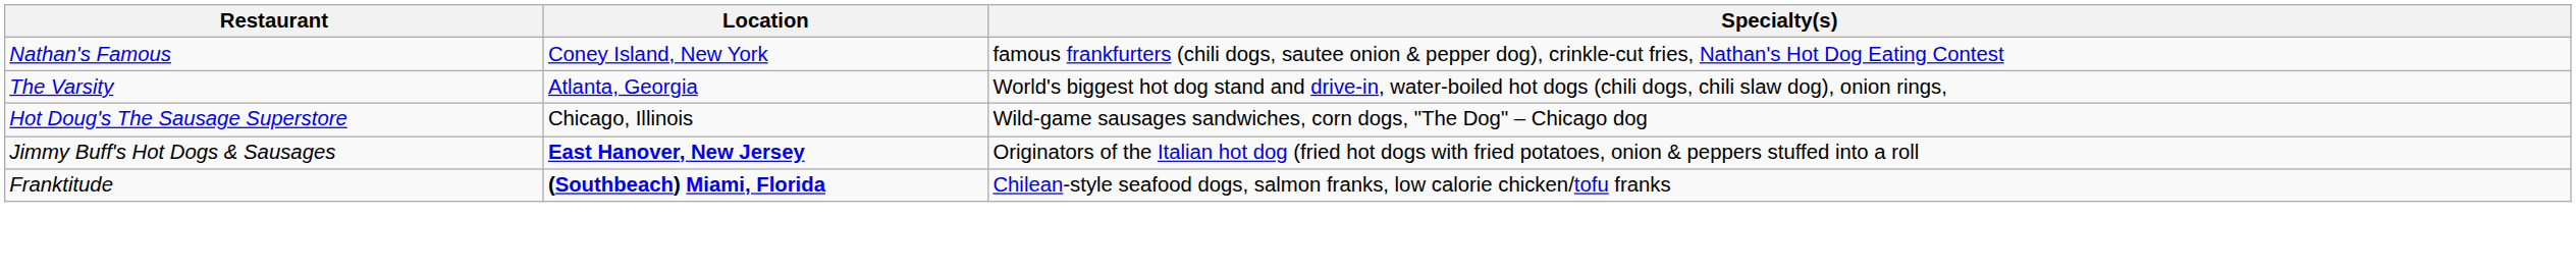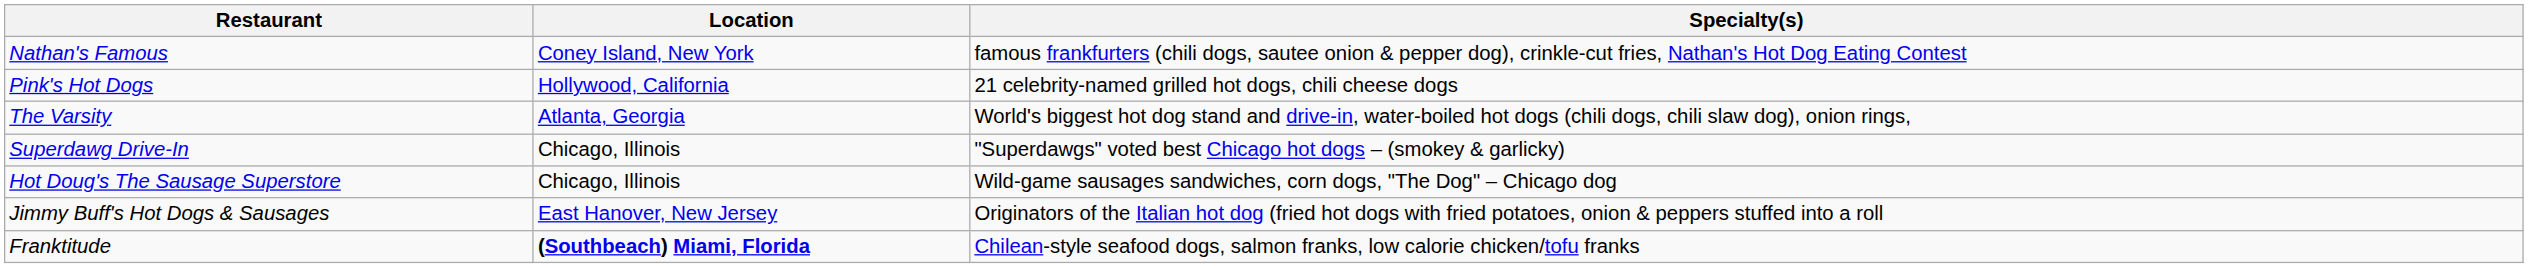+ row: Pink's Hot Dogs | Hollywood, California | 21 celebrity-named grilled hot dogs, chili cheese dogs
+ row: Superdawg Drive-In | Chicago, Illinois | "Superdawgs" voted best Chicago hot dogs – (smokey & garlicky)
Jimmy Buff's Hot Dogs & Sausages | Location: bold -> normal
